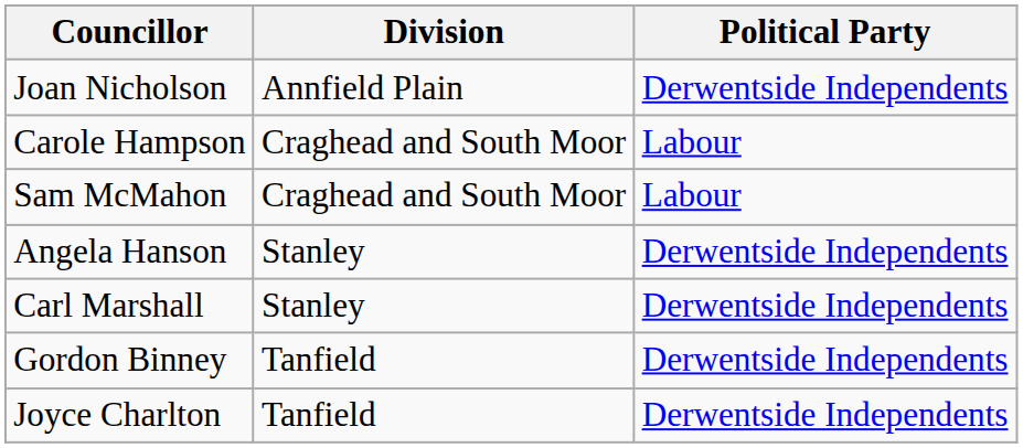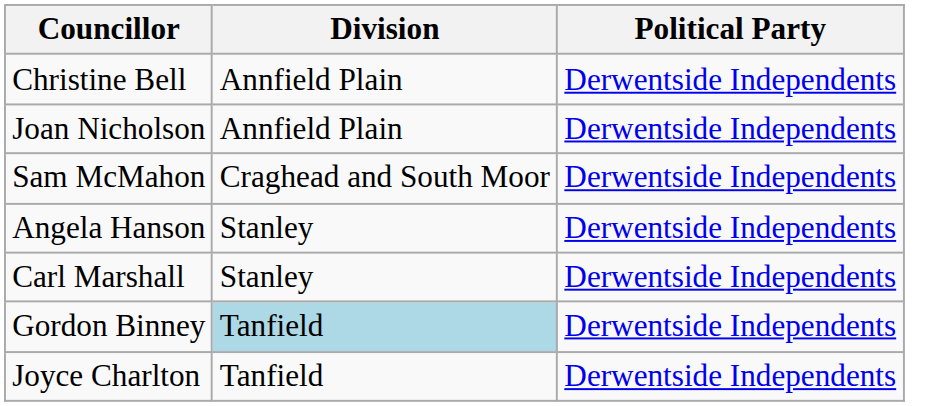+ row: Christine Bell | Annfield Plain | Derwentside Independents
- row: Carole Hampson | Craghead and South Moor | Labour
Sam McMahon | Political Party: Labour -> Derwentside Independents
Gordon Binney | Division: no background -> lightblue background
